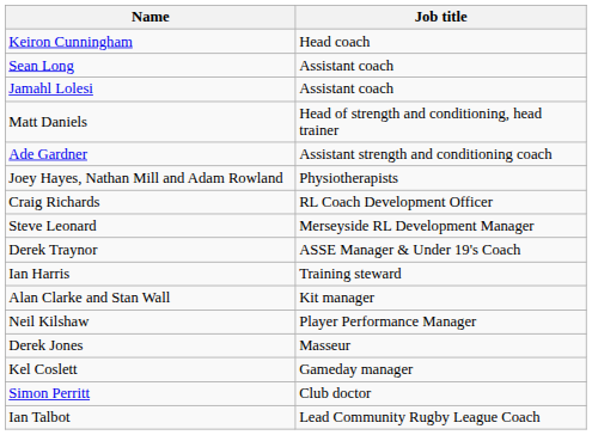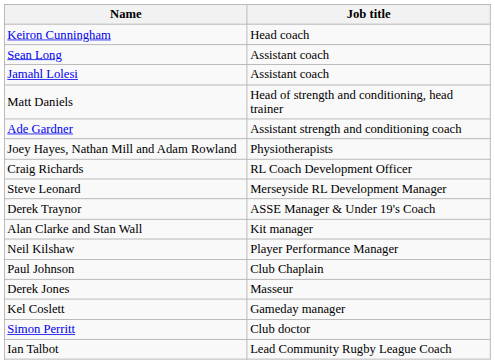- row: Ian Harris | Training steward
+ row: Paul Johnson | Club Chaplain
